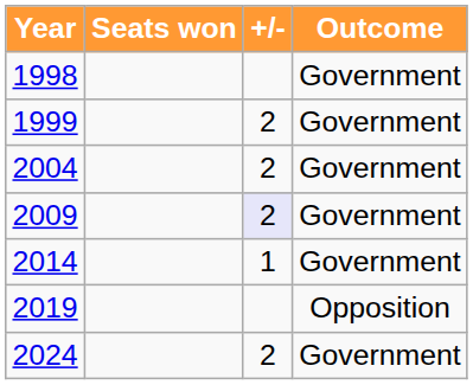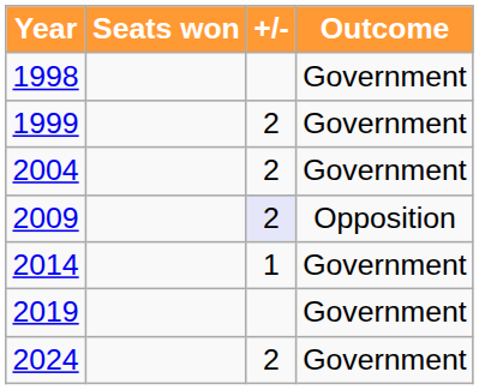2009 | Outcome: Government -> Opposition
2019 | Outcome: Opposition -> Government
